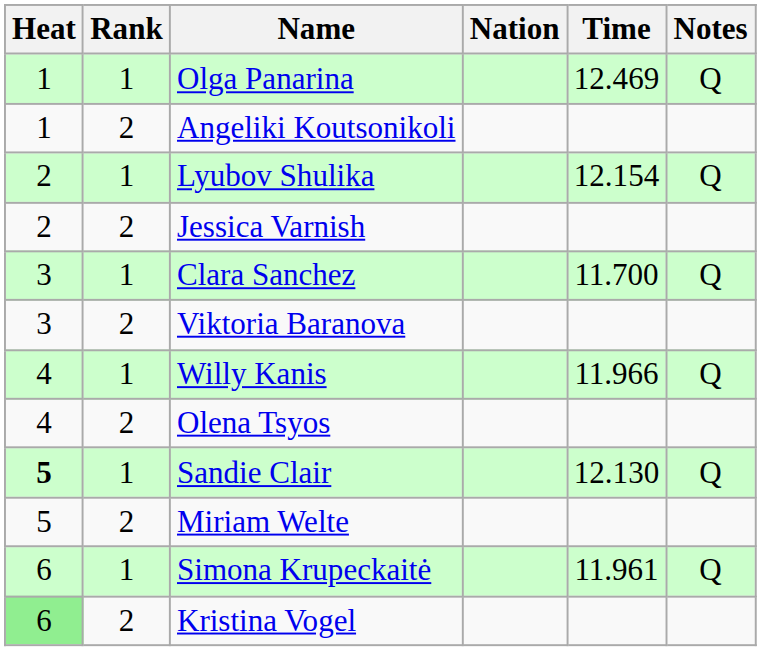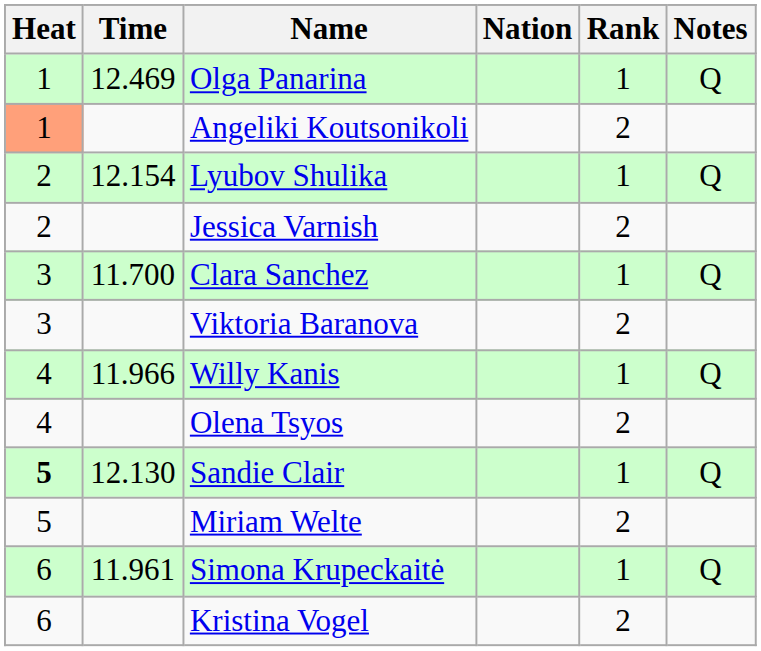columns swapped: Rank <-> Time
Angeliki Koutsonikoli | Heat: no background -> lightsalmon background
Kristina Vogel | Heat: lightgreen background -> no background
